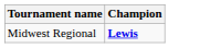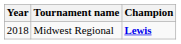+ column: Year | 2018
